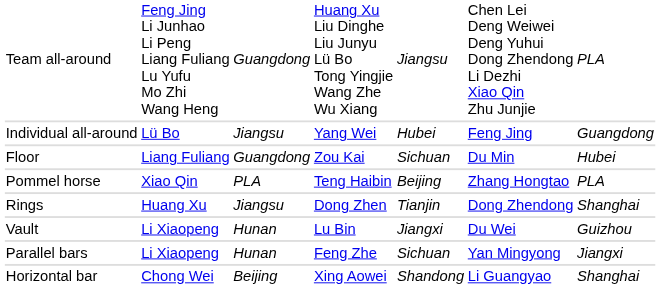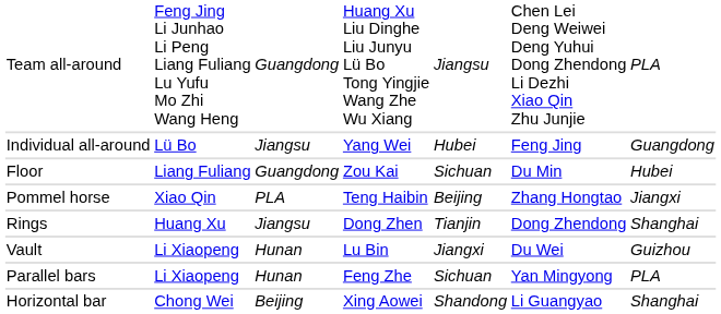Pommel horse | column 7: PLA -> Jiangxi
Parallel bars | column 7: Jiangxi -> PLA
